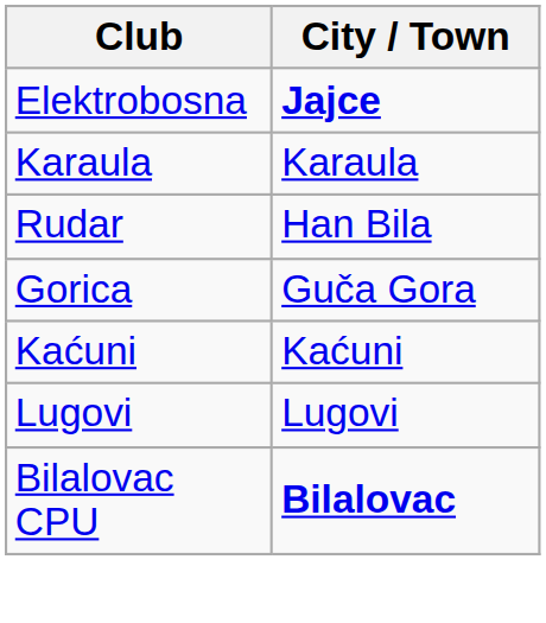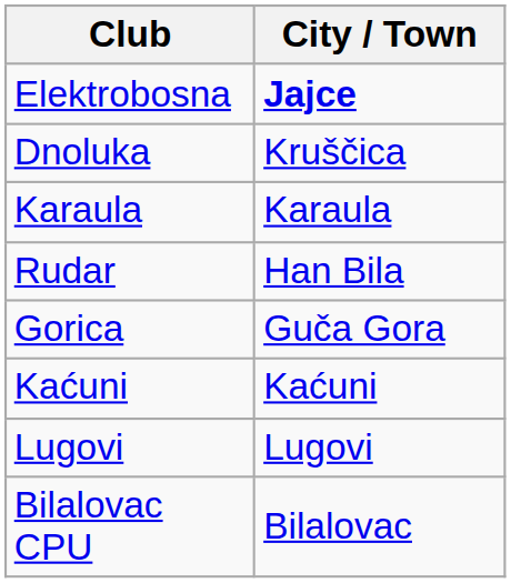+ row: Dnoluka | Kruščica
Bilalovac CPU | City / Town: bold -> normal
